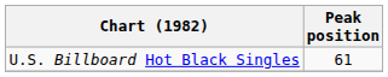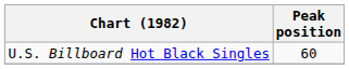U.S. Billboard Hot Black Singles | Peak position: 61 -> 60
